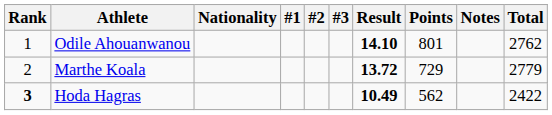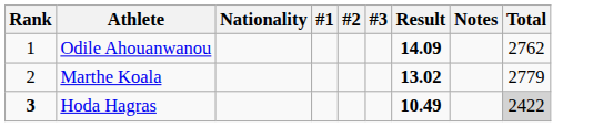- column: Points | 801 | 729 | 562
Odile Ahouanwanou | Result: 14.10 -> 14.09
Marthe Koala | Result: 13.72 -> 13.02
Hoda Hagras | Total: no background -> lightgrey background
